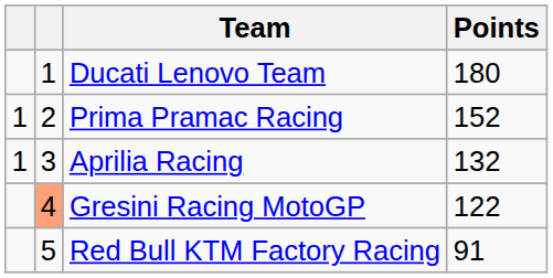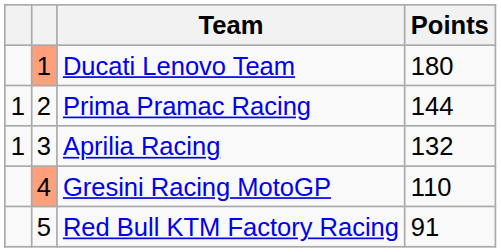Ducati Lenovo Team | column 2: no background -> lightsalmon background
Prima Pramac Racing | Points: 152 -> 144
Gresini Racing MotoGP | Points: 122 -> 110
